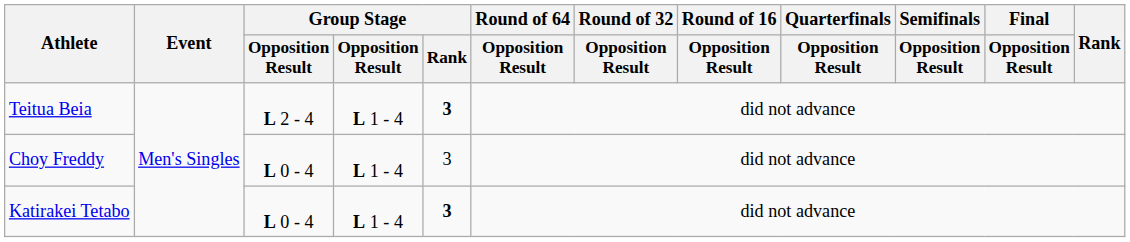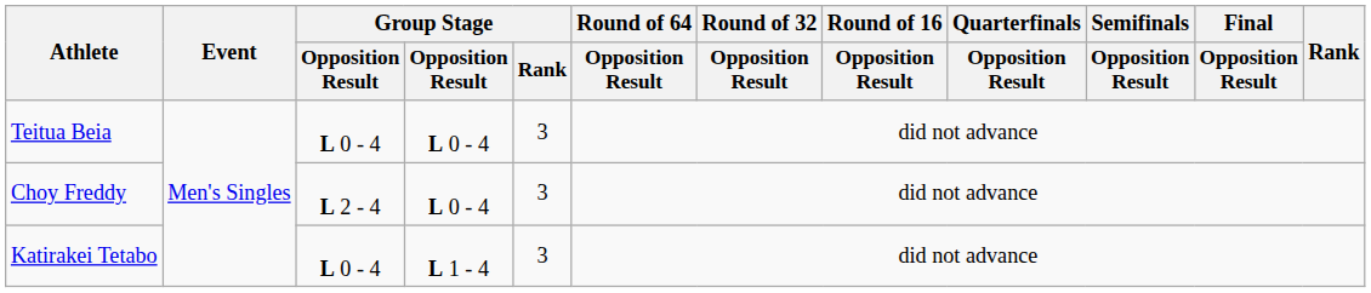Teitua Beia | column 3: L 2 - 4 -> L 0 - 4
Teitua Beia | column 4: L 1 - 4 -> L 0 - 4
Teitua Beia | Group Stage / Rank: bold -> normal
Choy Freddy | column 3: L 0 - 4 -> L 2 - 4
Choy Freddy | column 4: L 1 - 4 -> L 0 - 4
Katirakei Tetabo | Group Stage / Rank: bold -> normal
